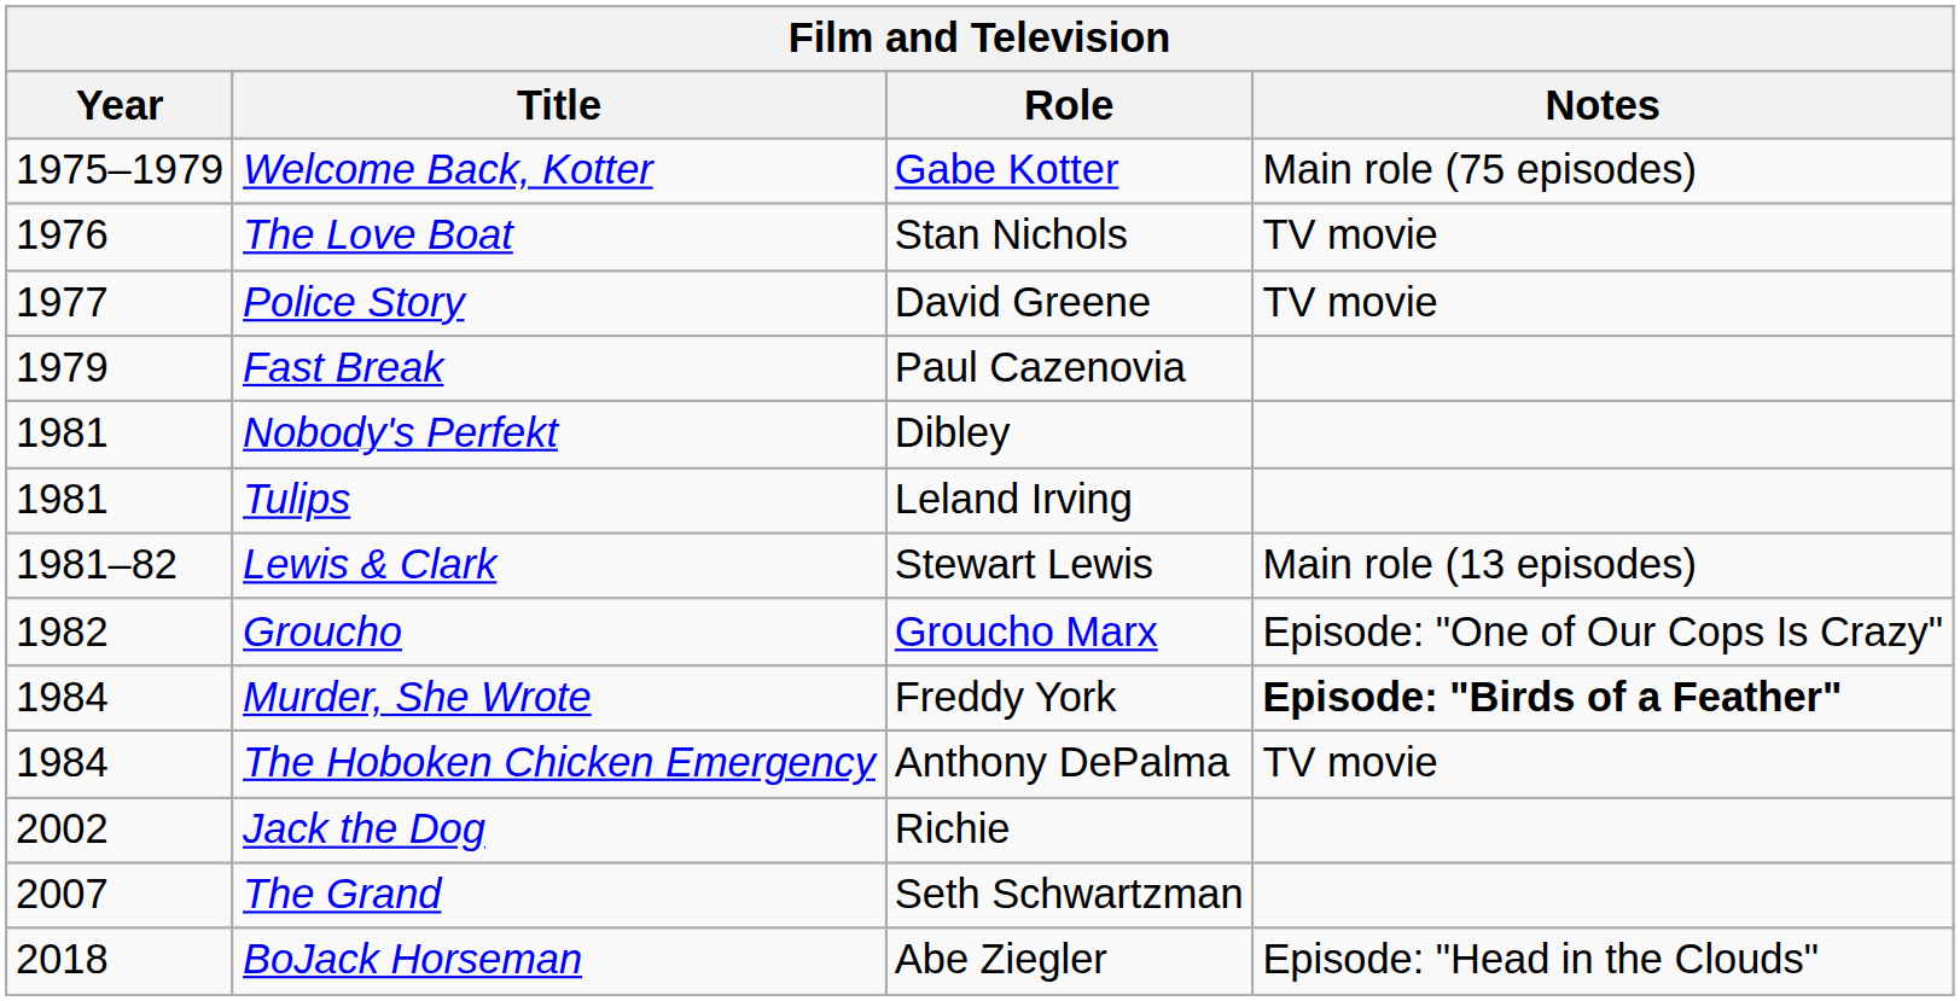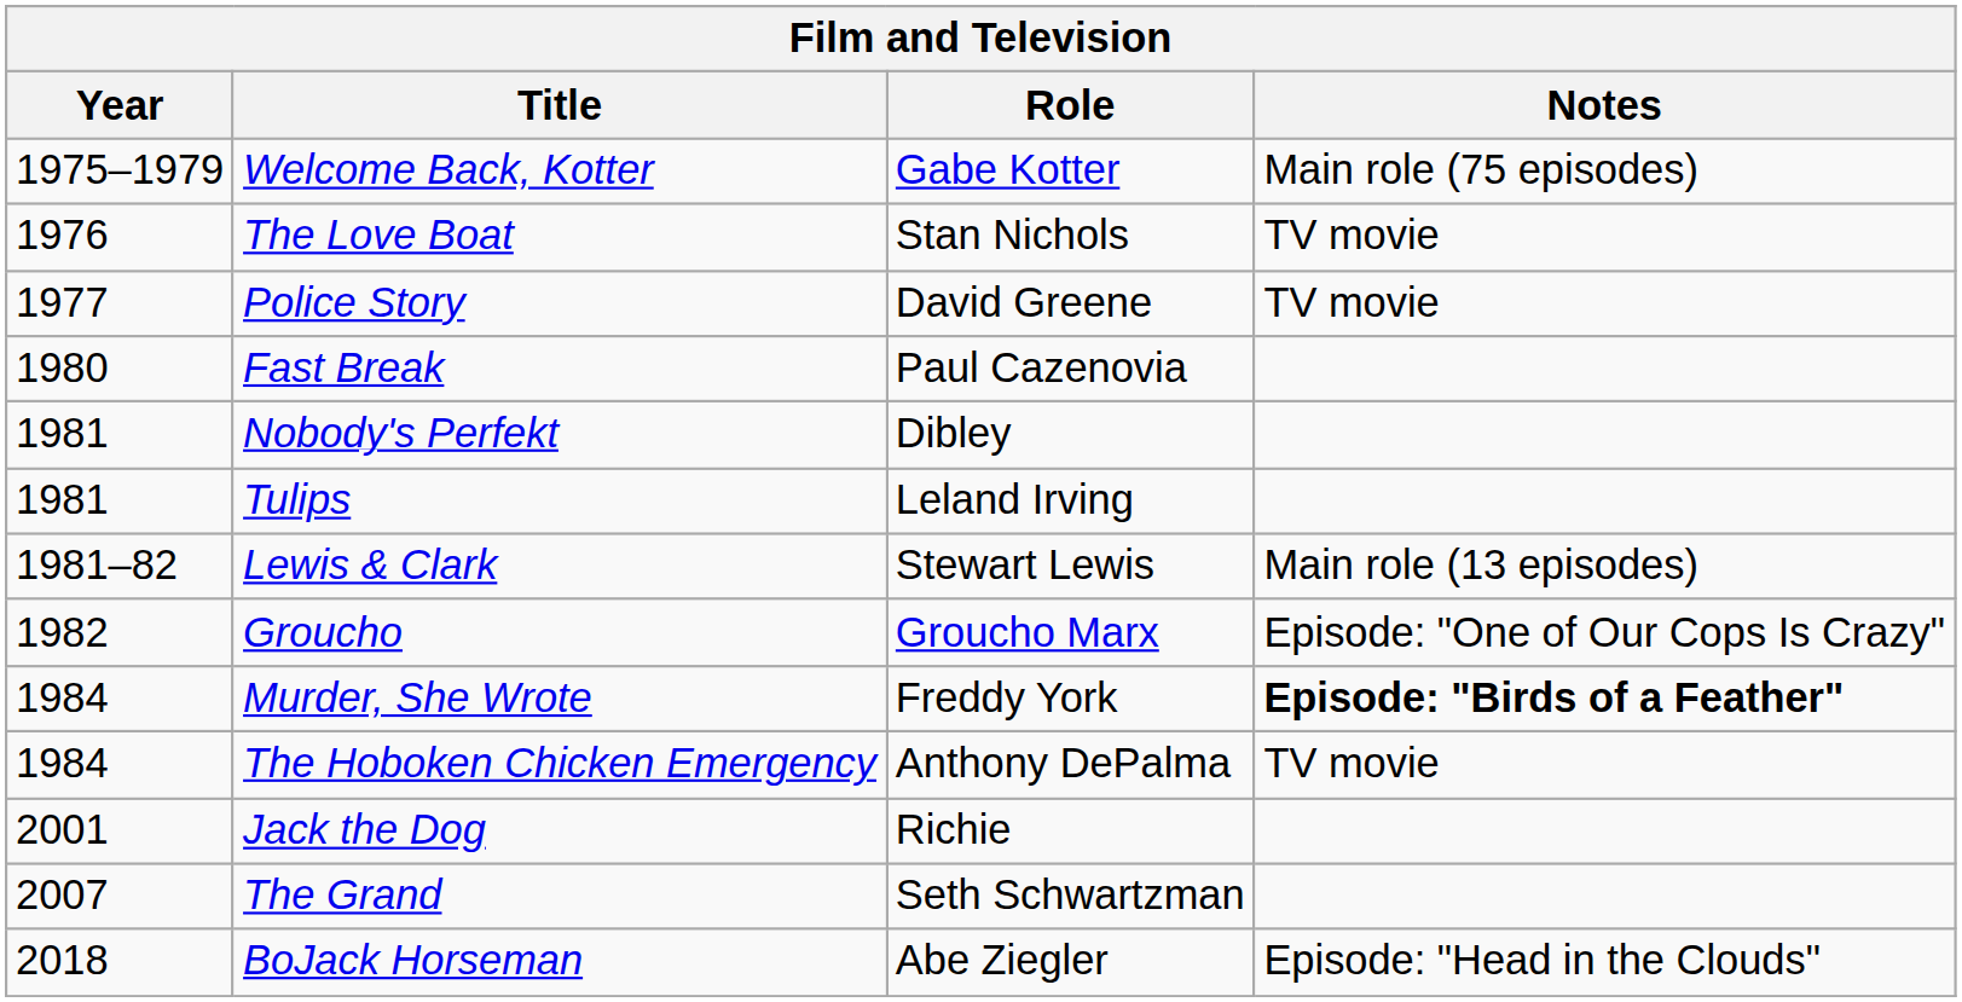Fast Break | Year: 1979 -> 1980
Jack the Dog | Year: 2002 -> 2001
